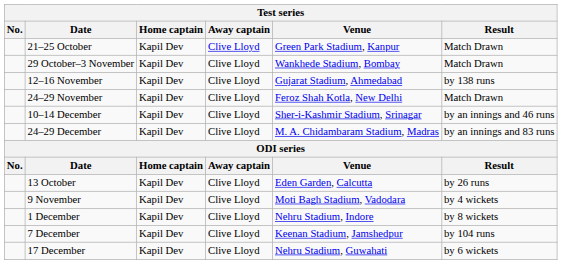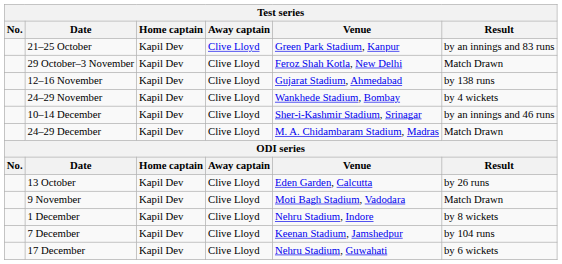21–25 October | Result: Match Drawn -> by an innings and 83 runs
29 October–3 November | Venue: Wankhede Stadium, Bombay -> Feroz Shah Kotla, New Delhi
24–29 November | Venue: Feroz Shah Kotla, New Delhi -> Wankhede Stadium, Bombay
24–29 November | Result: Match Drawn -> by 4 wickets
24–29 December | Result: by an innings and 83 runs -> Match Drawn
9 November | Result: by 4 wickets -> Match Drawn
